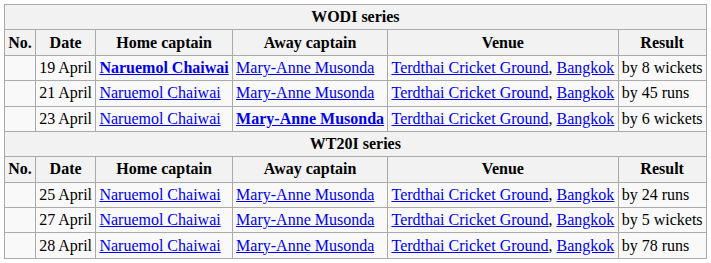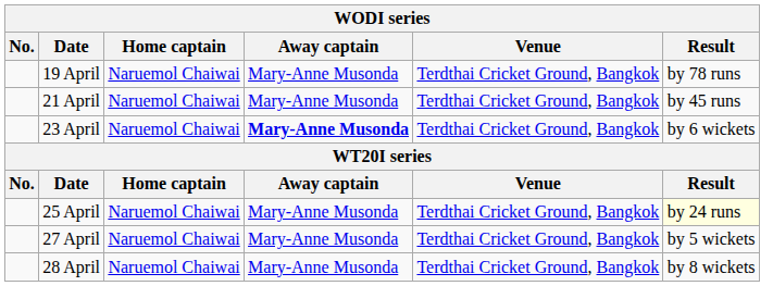19 April | Home captain: bold -> normal
19 April | Result: by 8 wickets -> by 78 runs
25 April | Result: no background -> lightyellow background
28 April | Result: by 78 runs -> by 8 wickets
